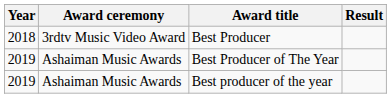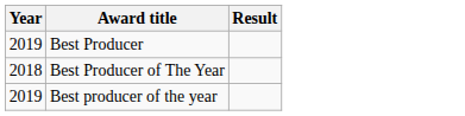- column: Award ceremony | 3rdtv Music Video Award | Ashaiman Music Awards | Ashaiman Music Awards
Best Producer | Year: 2018 -> 2019
Best Producer of The Year | Year: 2019 -> 2018
